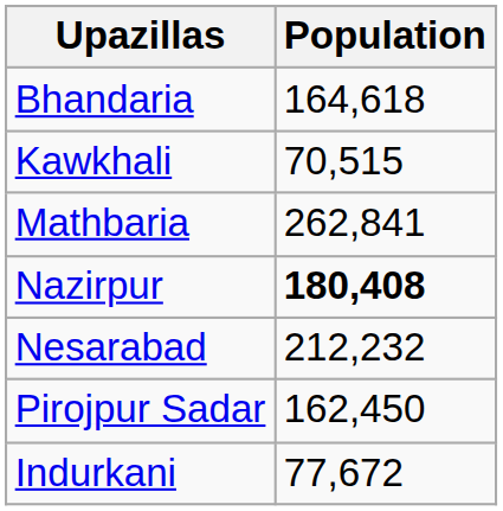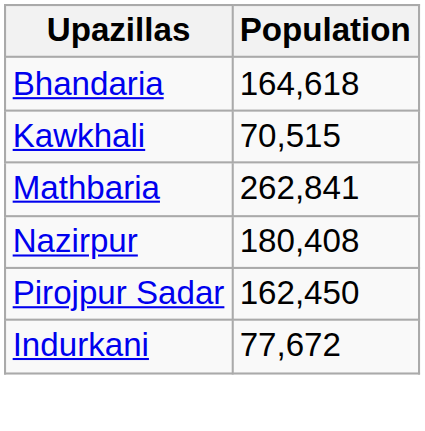Nazirpur | Population: bold -> normal
- row: Nesarabad | 212,232
